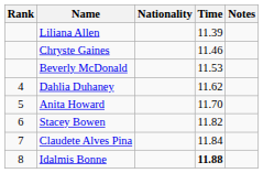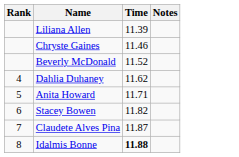- column: Nationality
Beverly McDonald | Time: 11.53 -> 11.52
Anita Howard | Time: 11.70 -> 11.71
Claudete Alves Pina | Time: 11.84 -> 11.87
